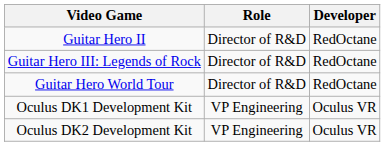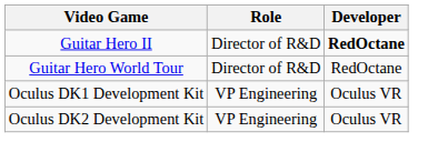Guitar Hero II | Developer: normal -> bold
- row: Guitar Hero III: Legends of Rock | Director of R&D | RedOctane
